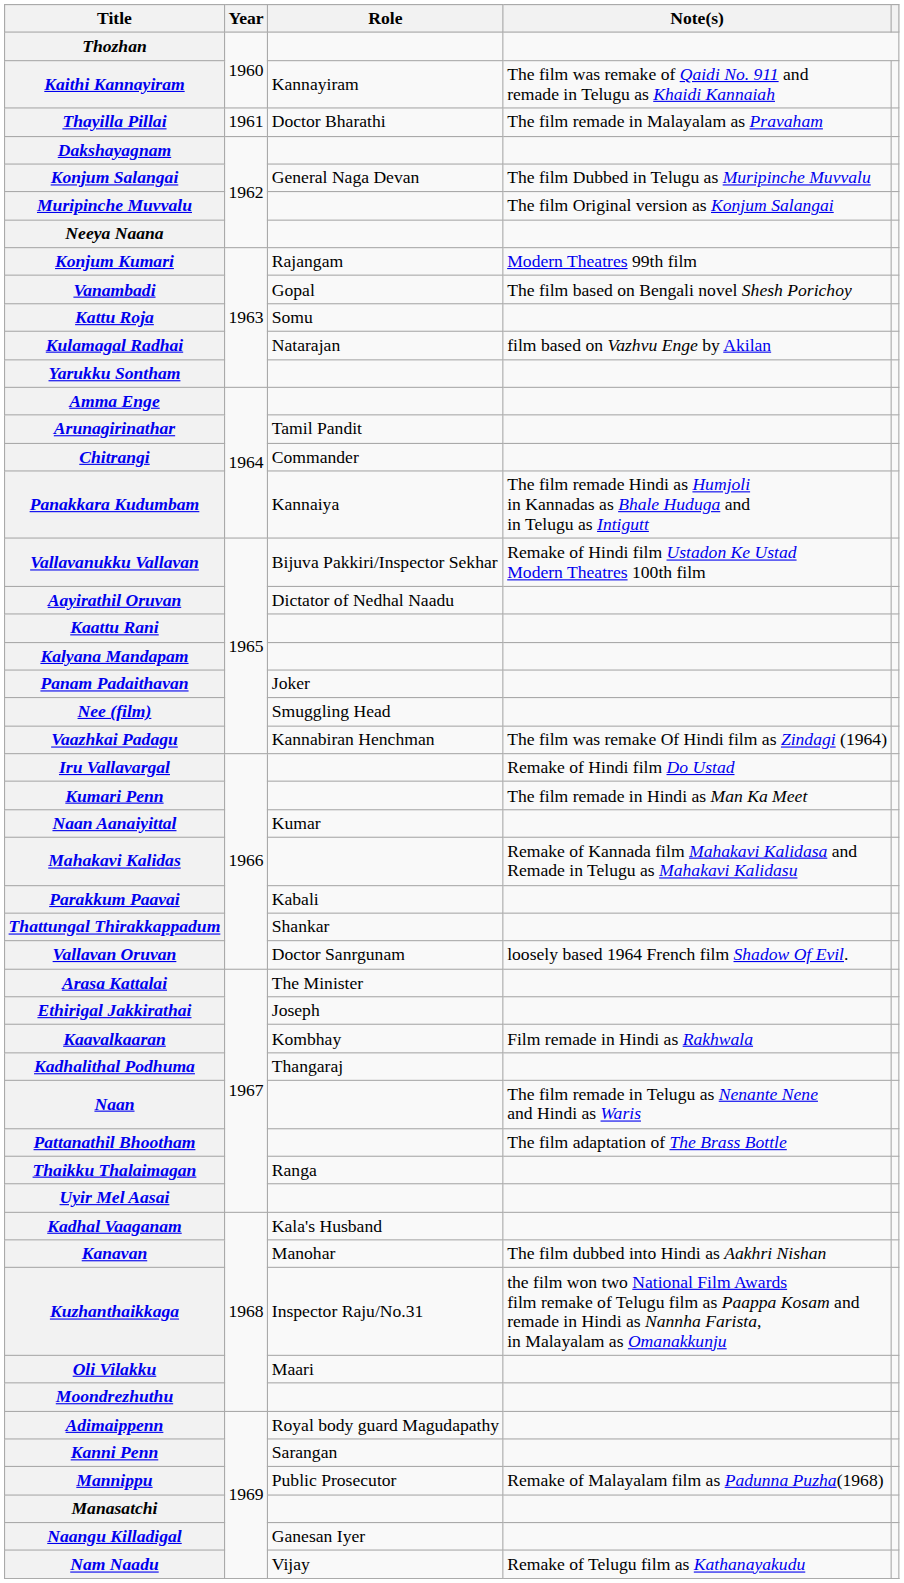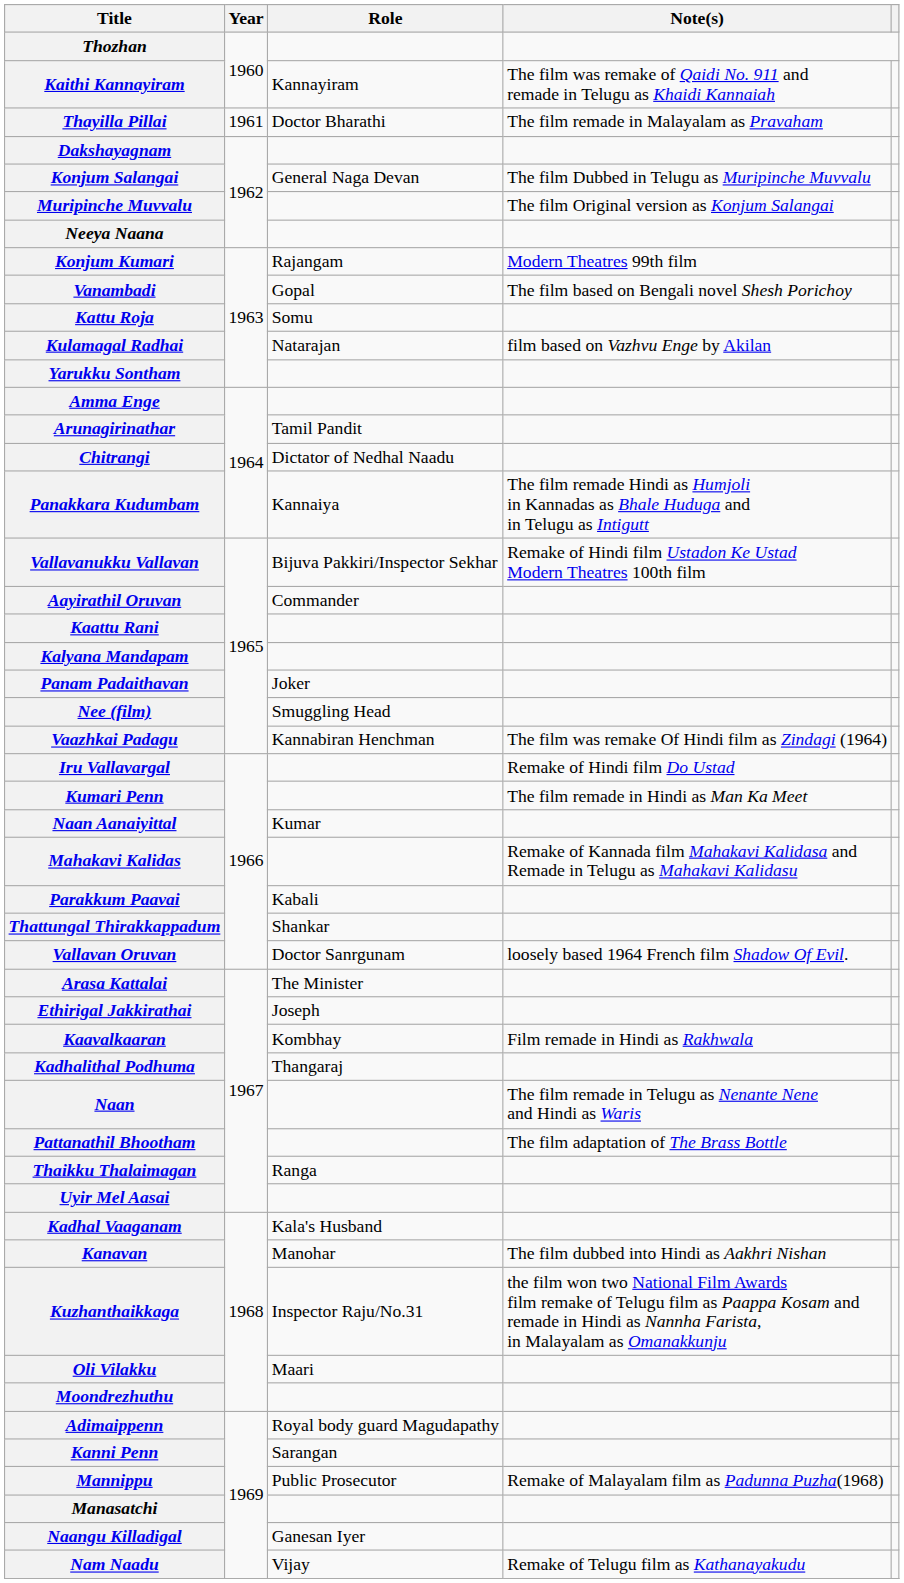Chitrangi | Role: Commander -> Dictator of Nedhal Naadu
Aayirathil Oruvan | Role: Dictator of Nedhal Naadu -> Commander
